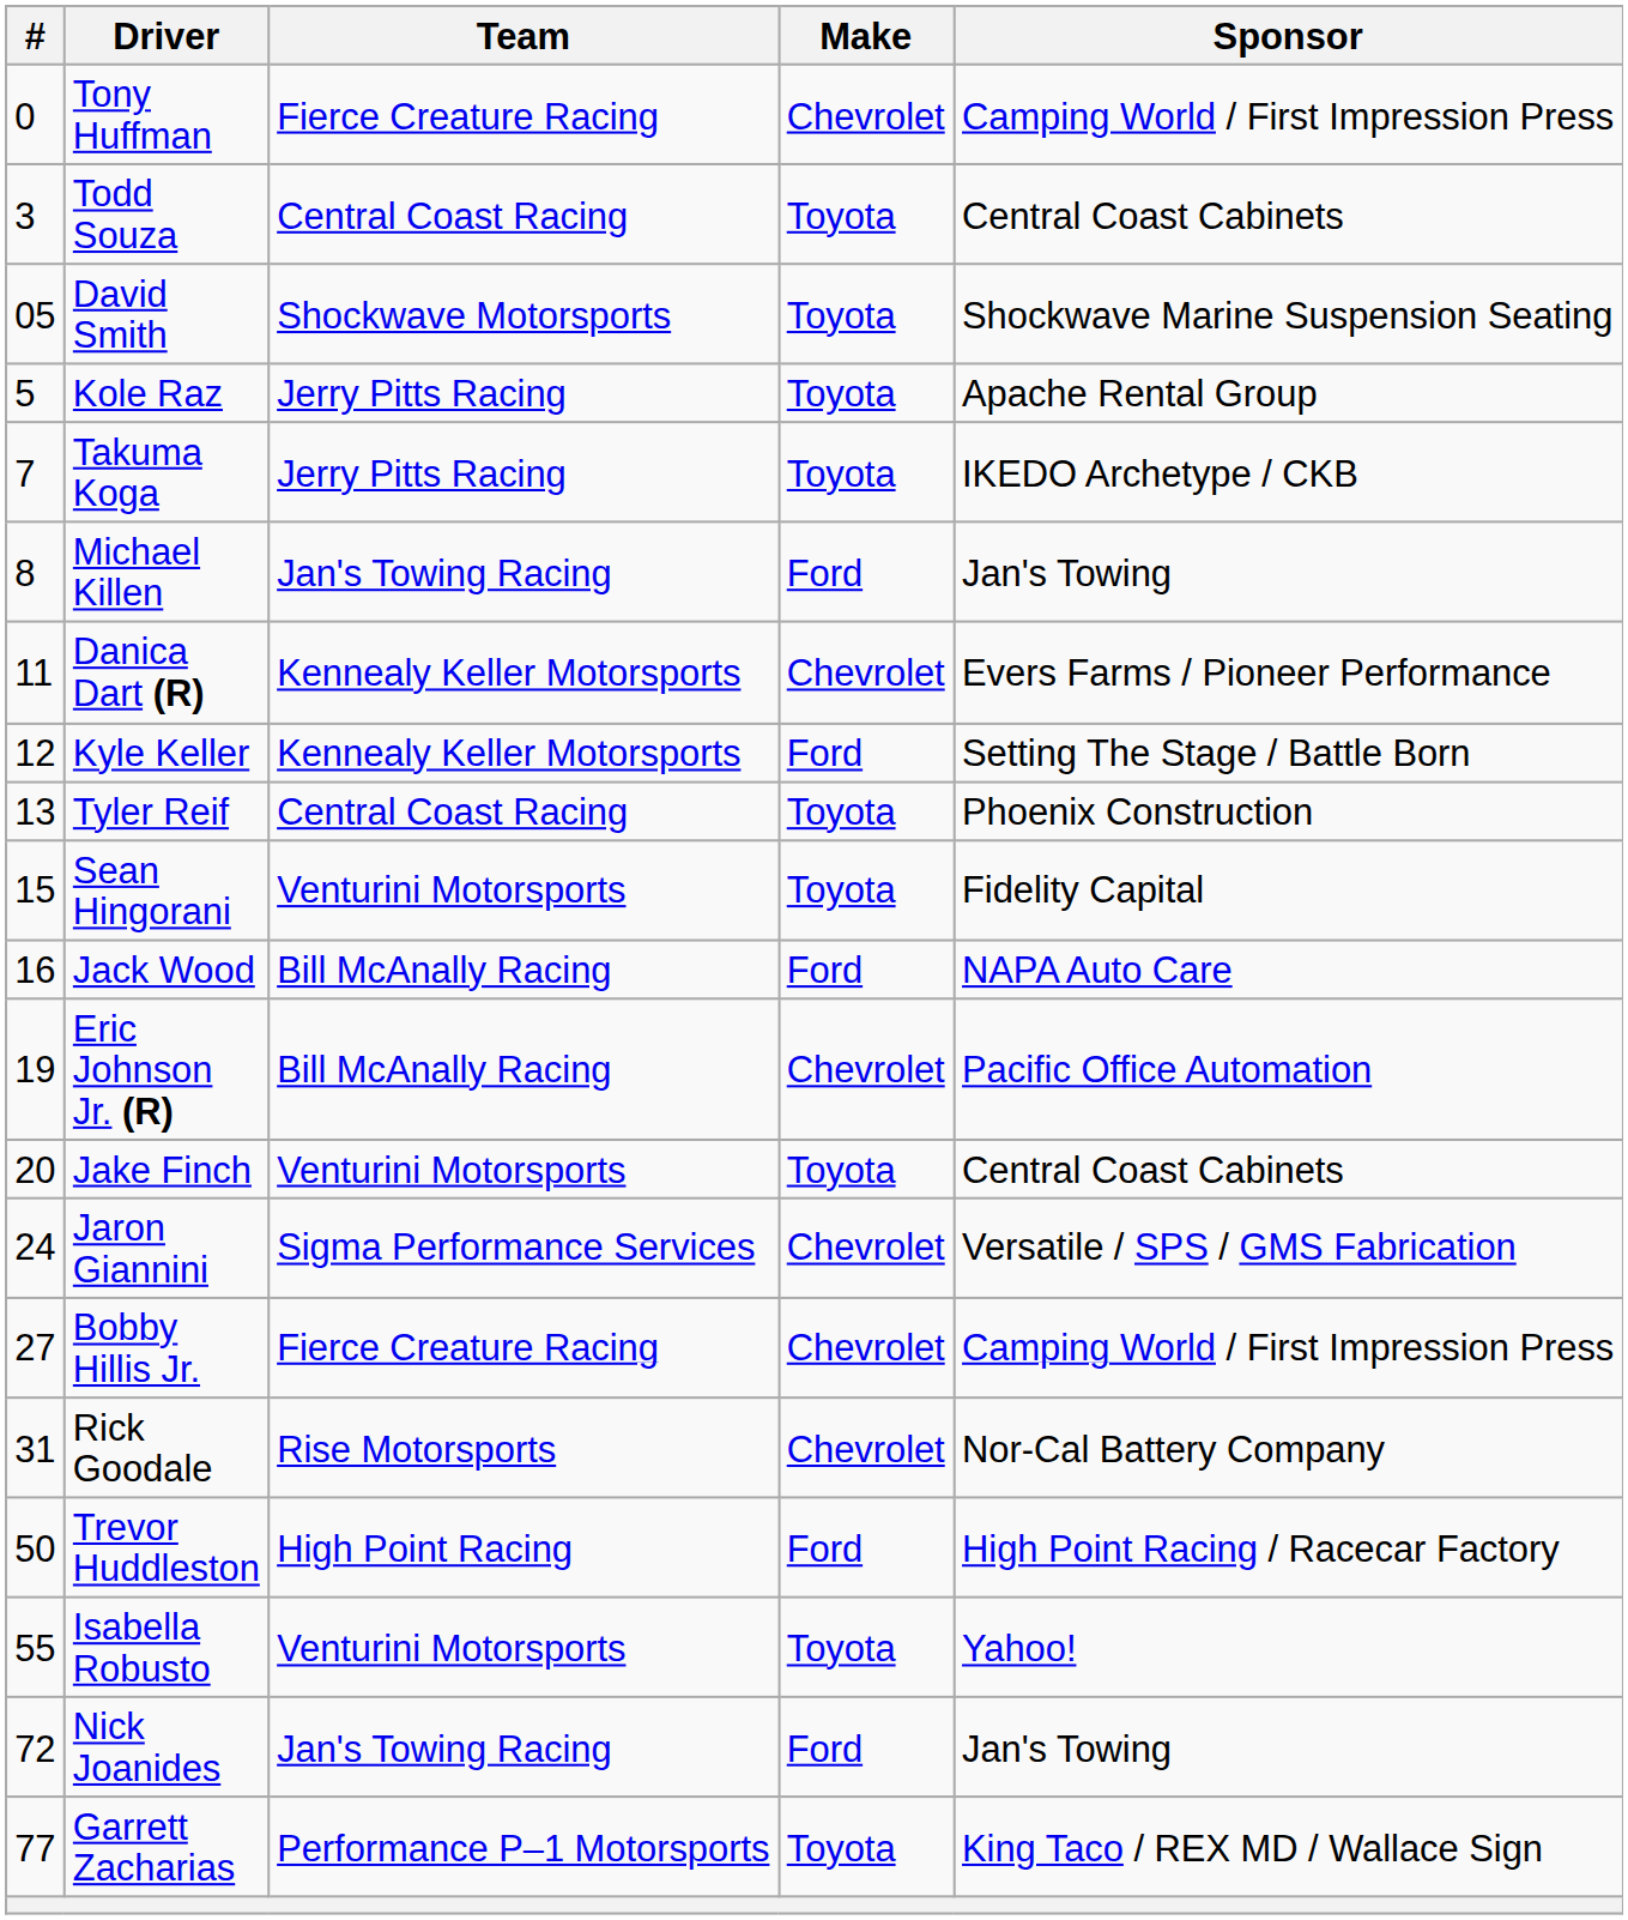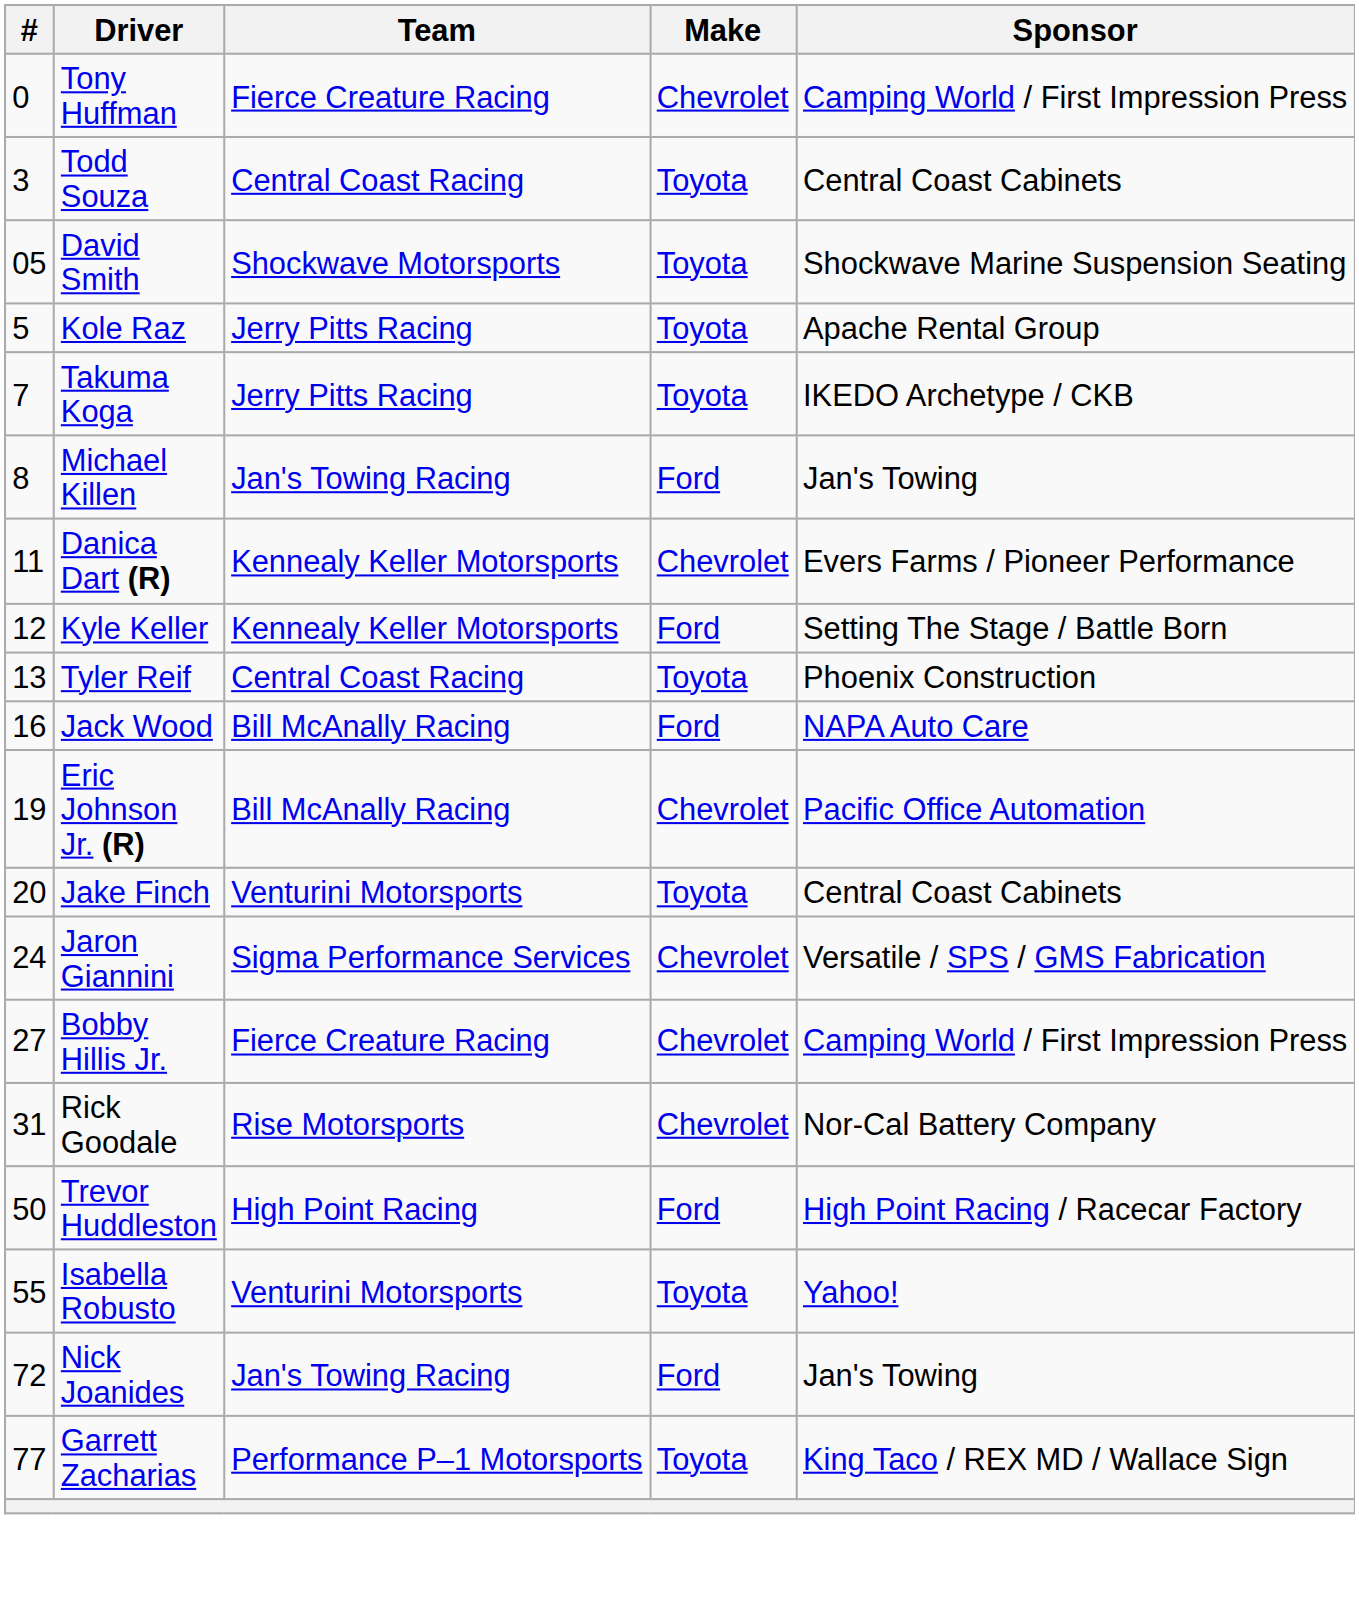- row: 15 | Sean Hingorani | Venturini Motorsports | Toyota | Fidelity Capital
